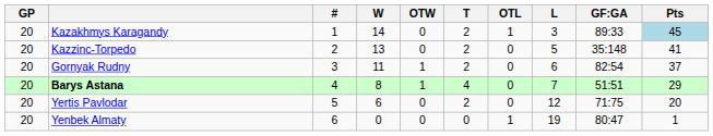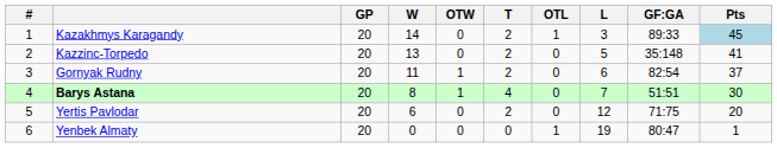columns swapped: # <-> GP
Barys Astana | Pts: 29 -> 30
